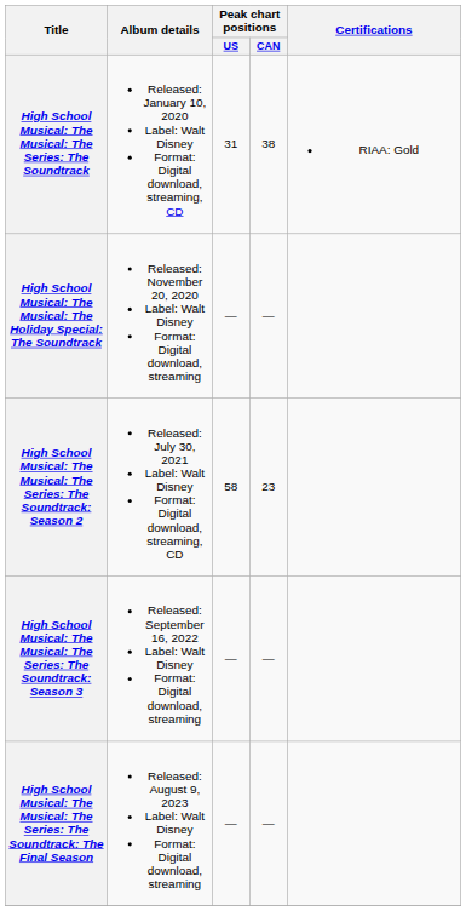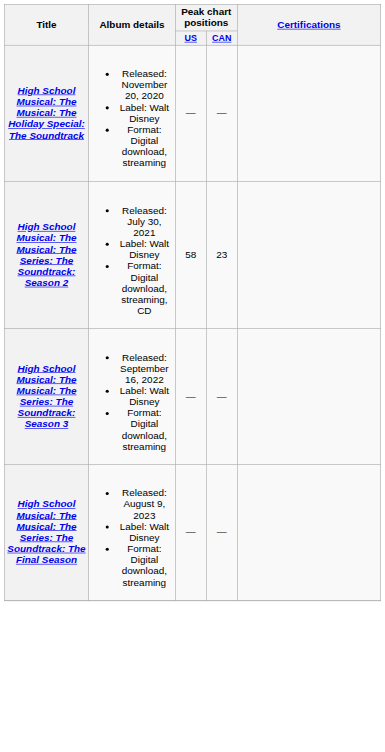- row: High School Musical: The Musical: The Series: The Soundtrack | Released: January 10, 2020 Label: Walt Disney Format: Digital download, streaming, CD | 31 | 38 | RIAA: Gold
